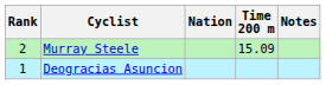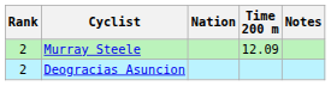Murray Steele | Time 200 m: 15.09 -> 12.09
Deogracias Asuncion | Rank: 1 -> 2
